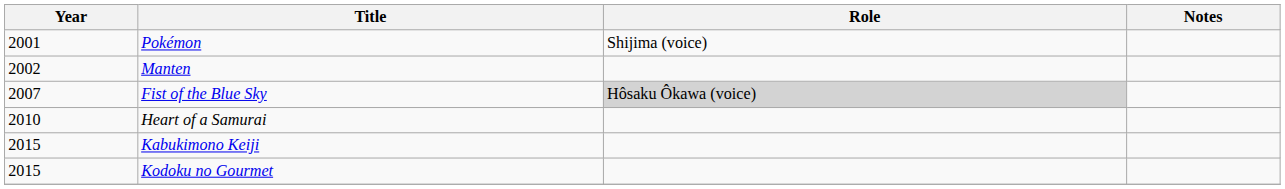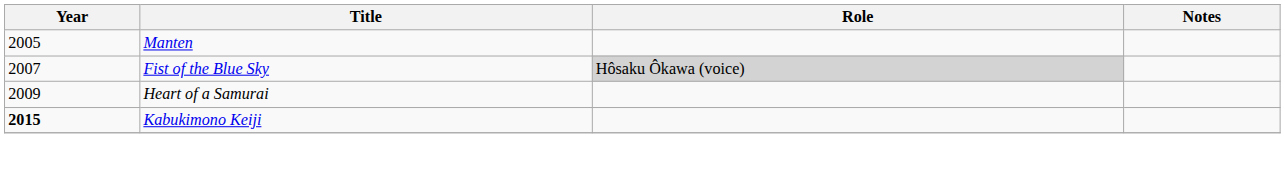- row: 2001 | Pokémon | Shijima (voice)
Manten | Year: 2002 -> 2005
Heart of a Samurai | Year: 2010 -> 2009
Kabukimono Keiji | Year: normal -> bold
- row: 2015 | Kodoku no Gourmet
